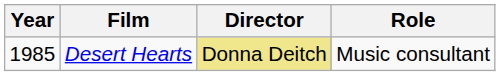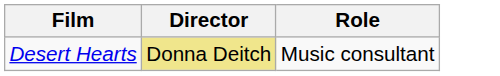- column: Year | 1985
